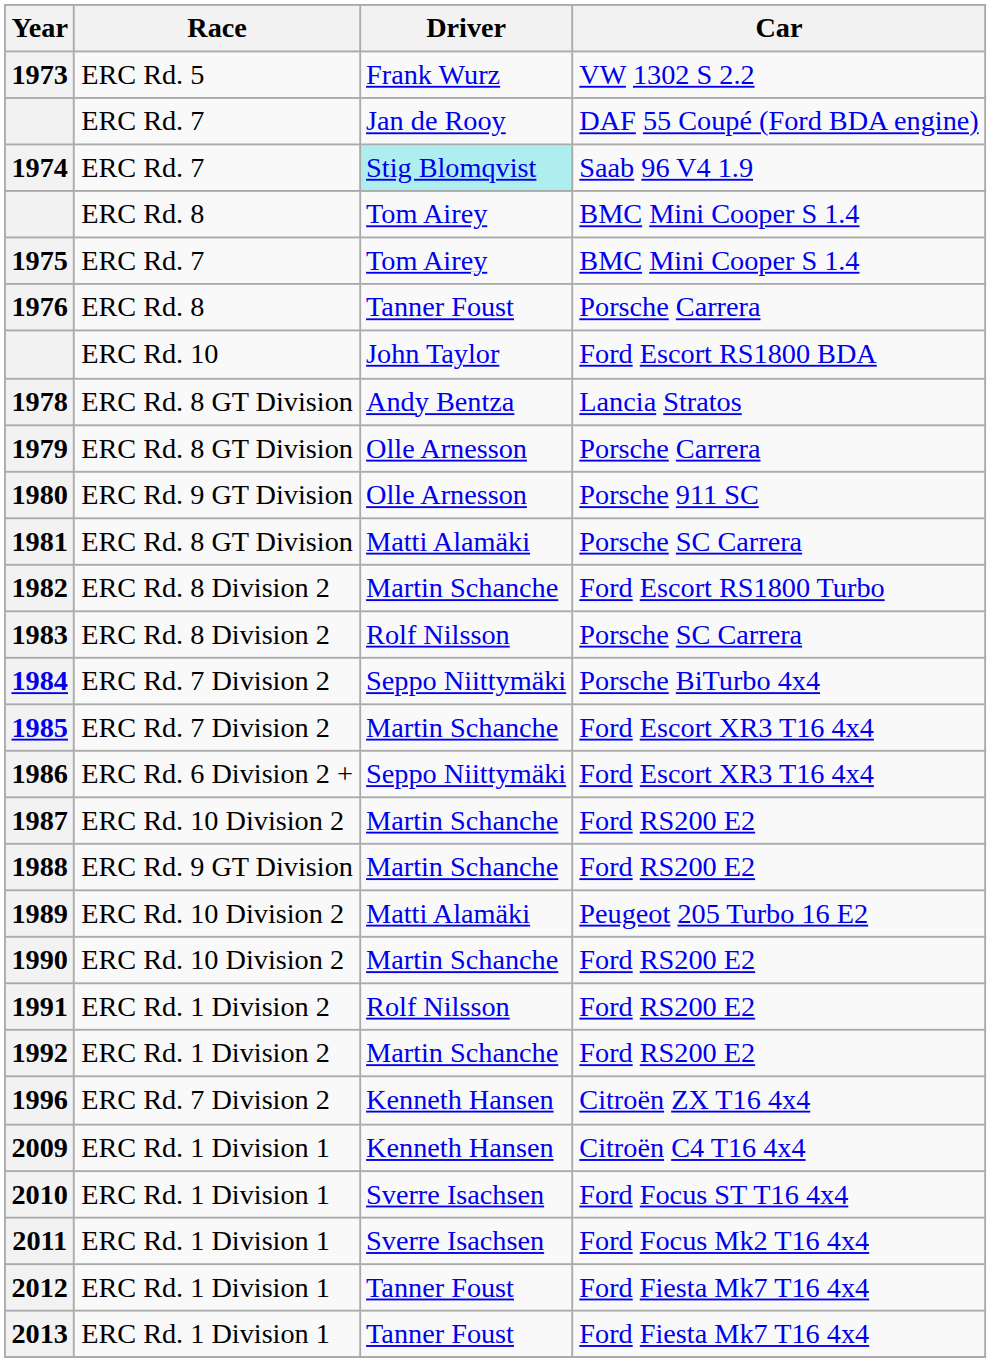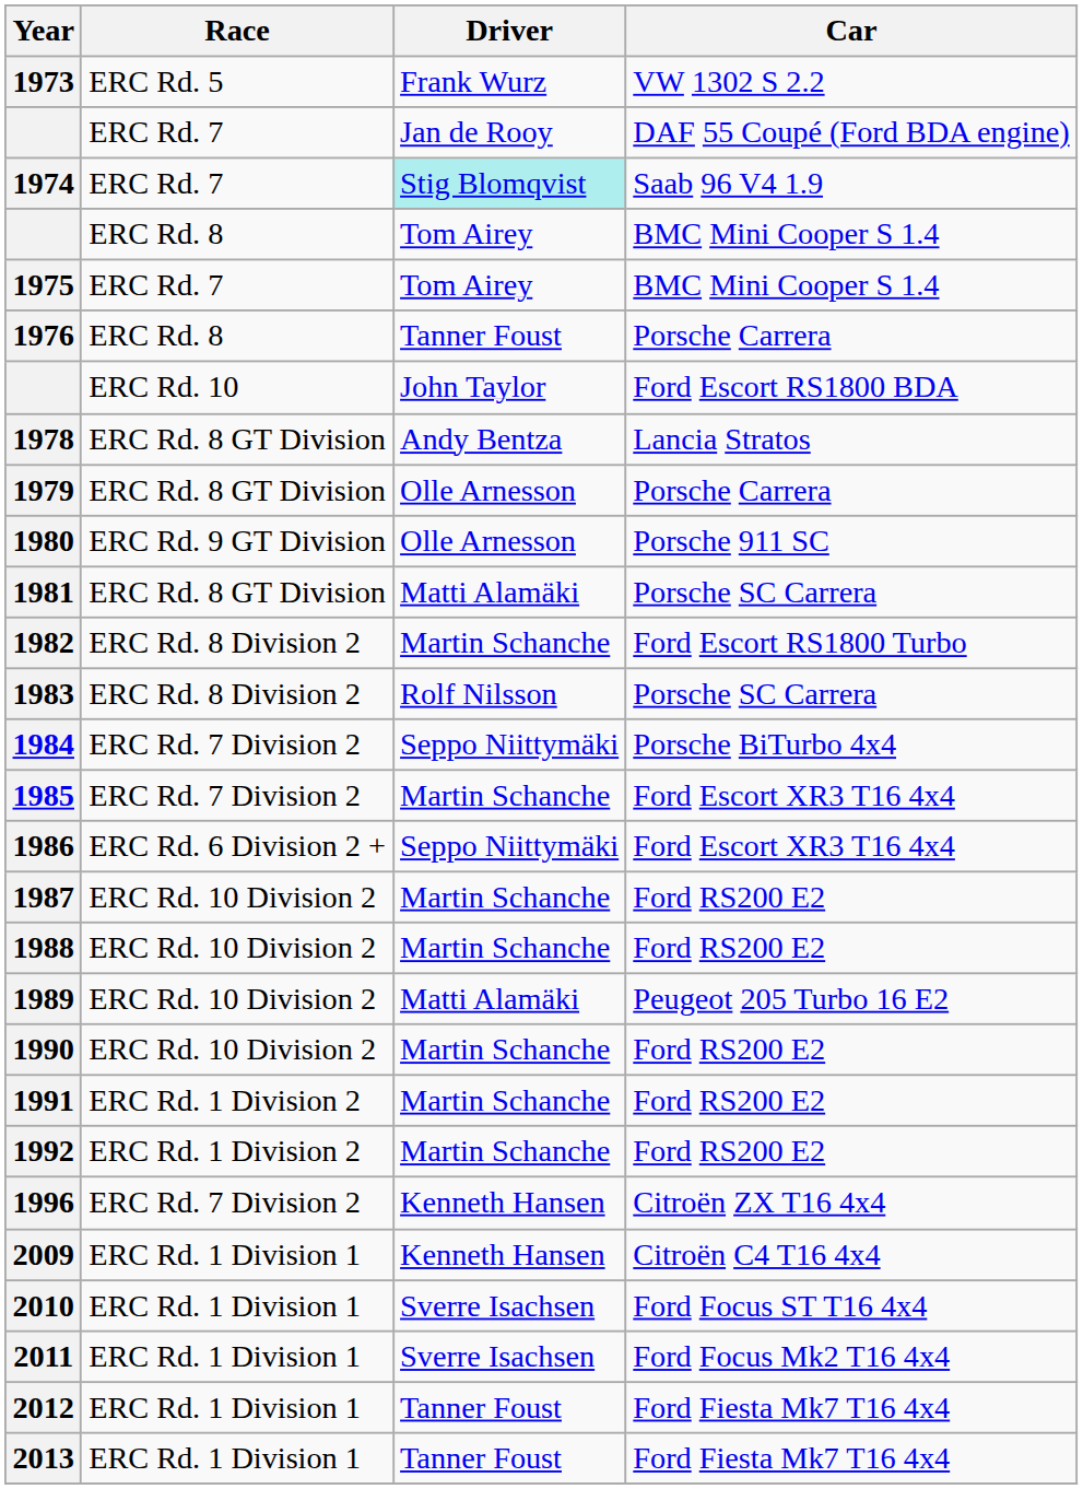1988 | Race: ERC Rd. 9 GT Division -> ERC Rd. 10 Division 2
1991 | Driver: Rolf Nilsson -> Martin Schanche
